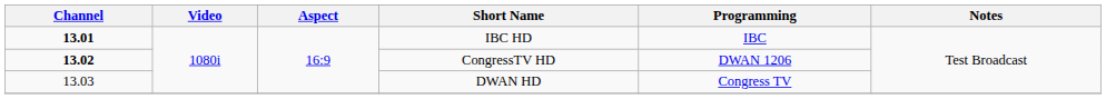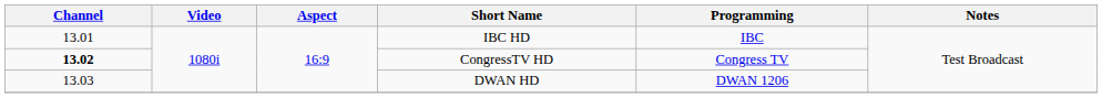IBC HD | Channel: bold -> normal
CongressTV HD | Programming: DWAN 1206 -> Congress TV
DWAN HD | Programming: Congress TV -> DWAN 1206
